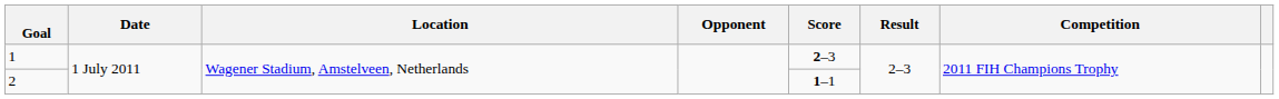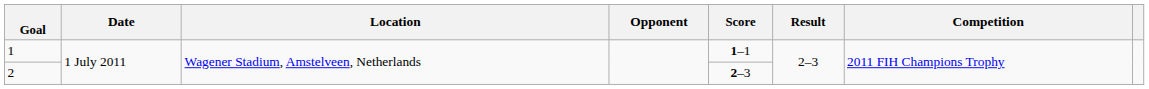1 | Score: 2–3 -> 1–1
2 | Score: 1–1 -> 2–3
